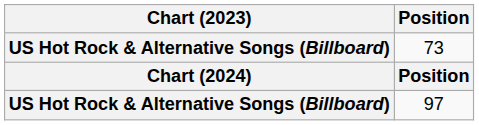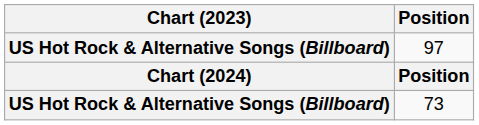rows swapped: 73 <-> 97
